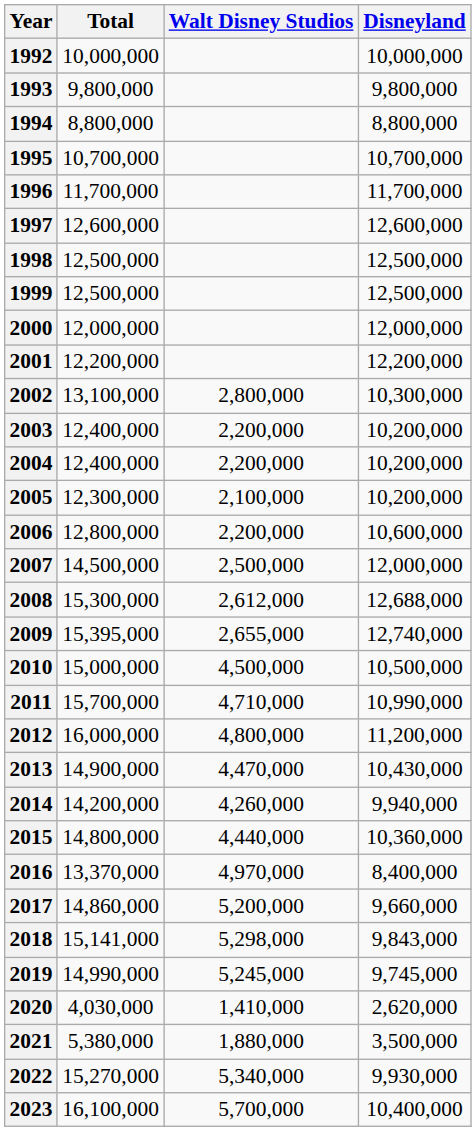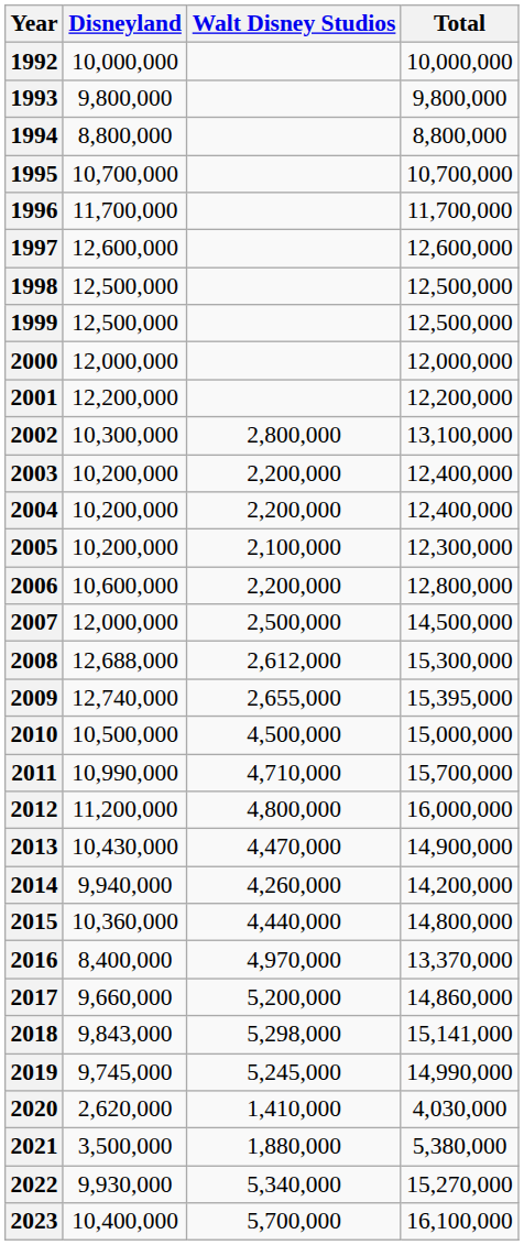columns swapped: Disneyland <-> Total
